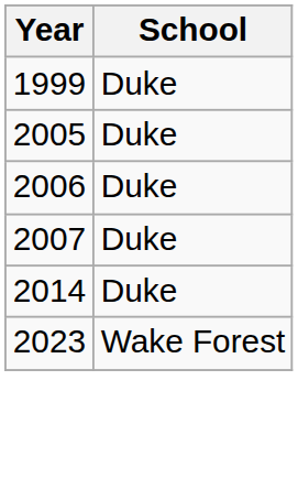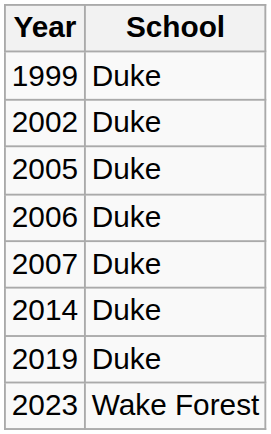+ row: 2002 | Duke
+ row: 2019 | Duke
